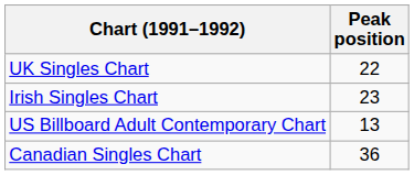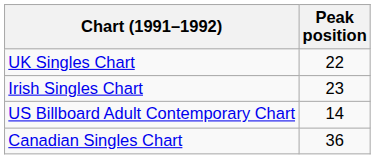US Billboard Adult Contemporary Chart | Peak position: 13 -> 14
